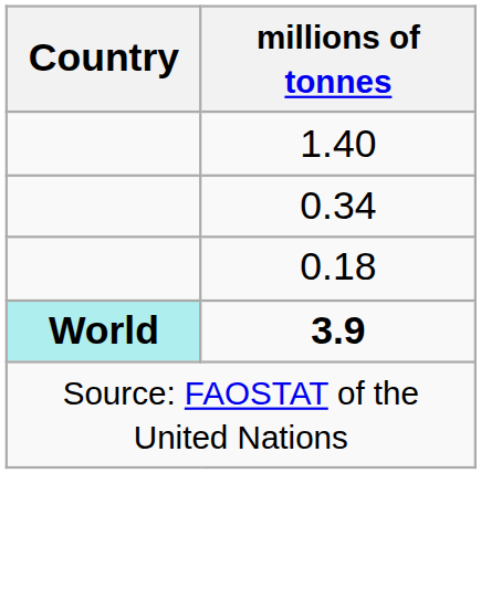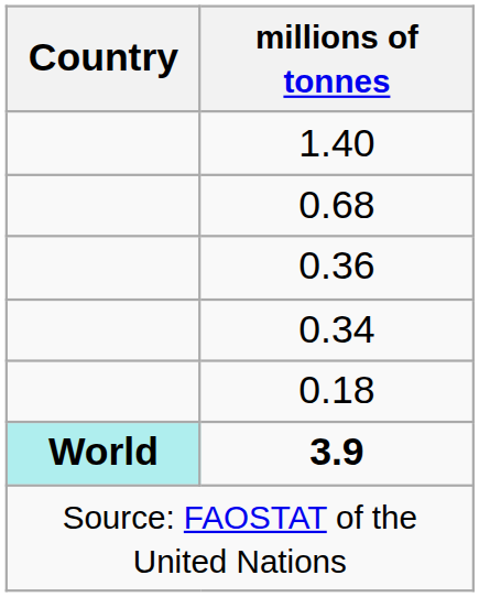+ row: 0.68
+ row: 0.36
